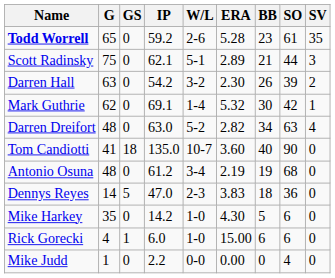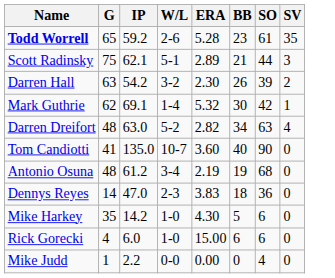- column: GS | 0 | 0 | 0 | 0 | 0 | 18 | 0 | 5 | 0 | 1 | 0
